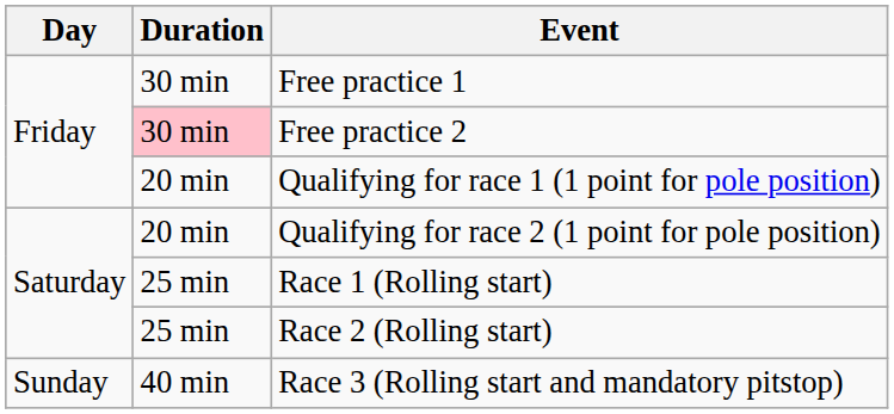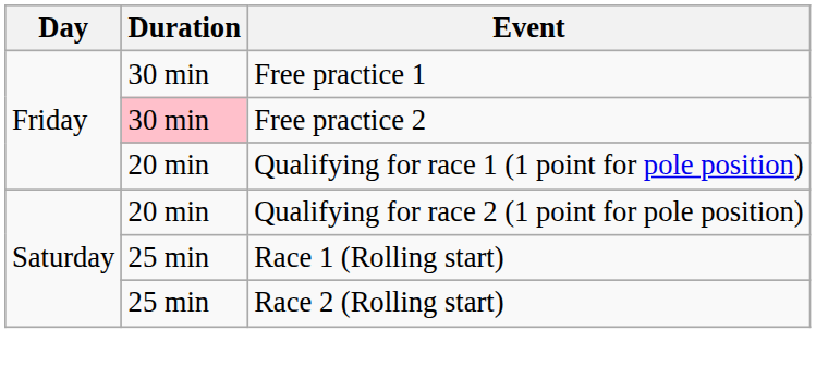- row: Sunday | 40 min | Race 3 (Rolling start and mandatory pitstop)
